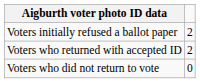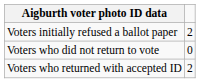rows swapped: Voters who returned with accepted ID <-> Voters who did not return to vote
